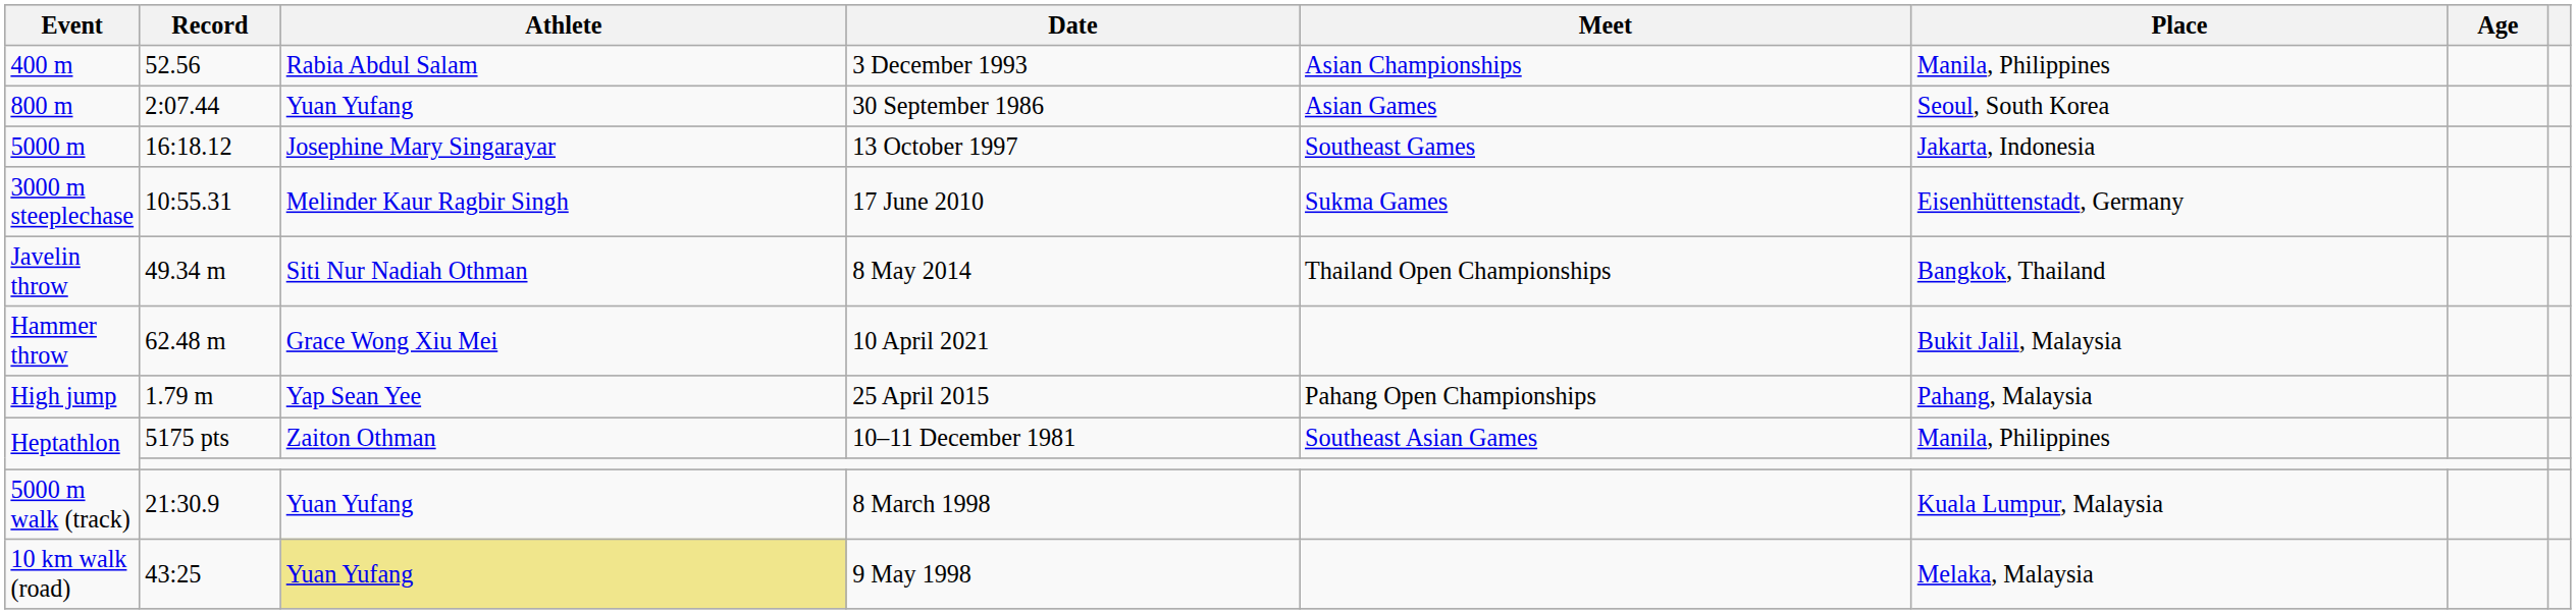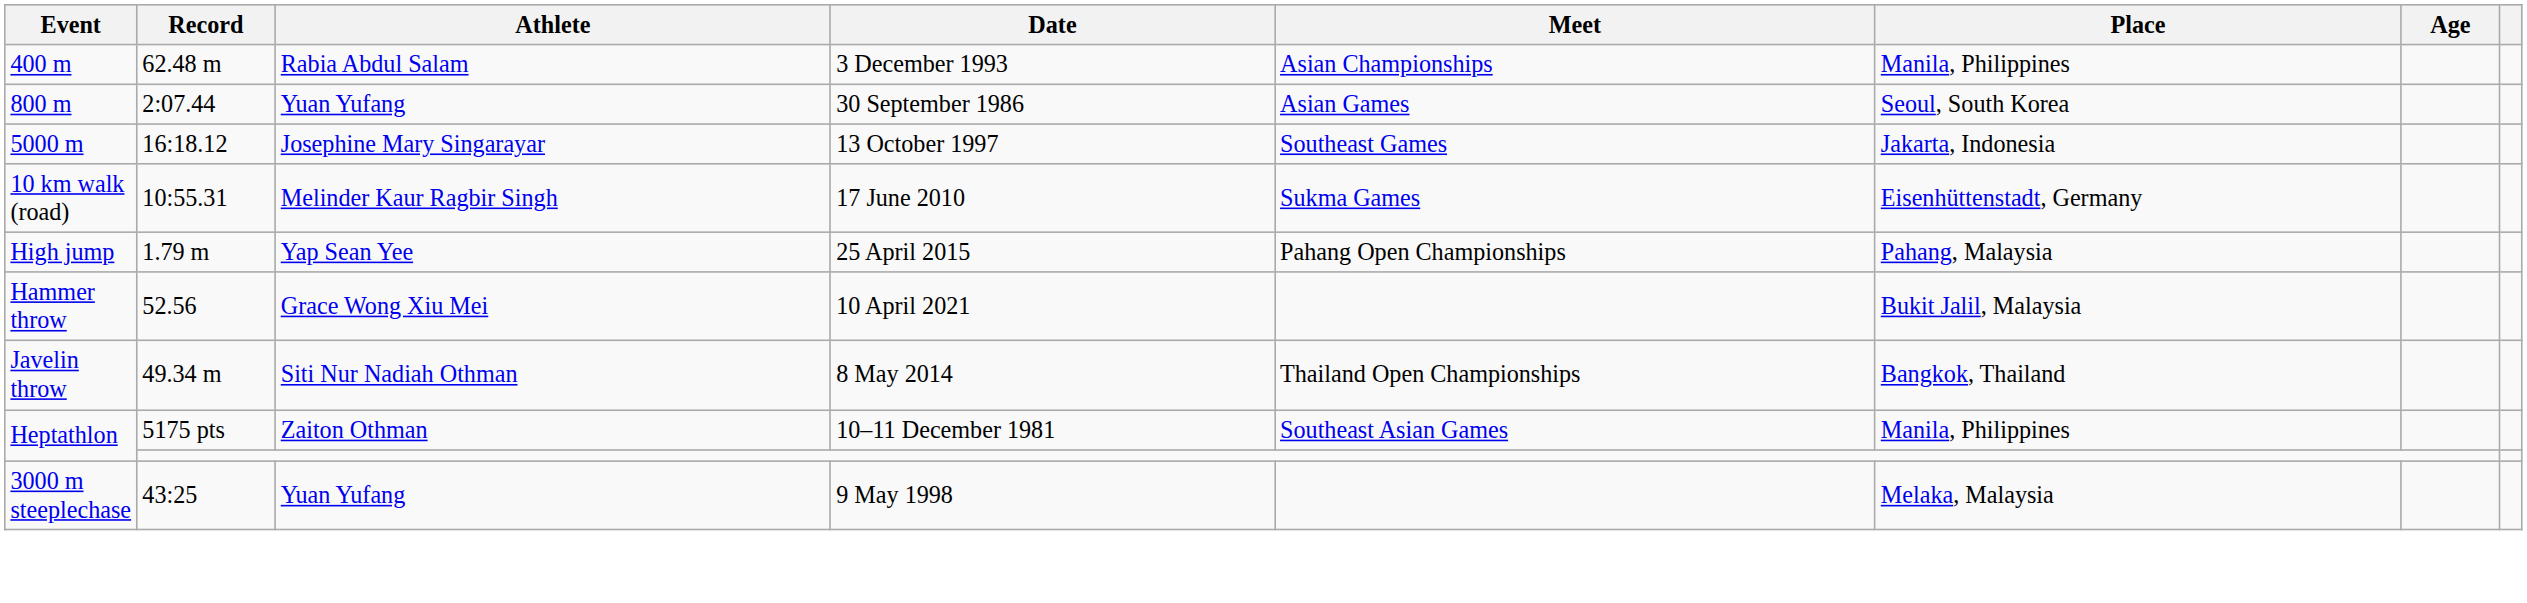3 December 1993 | Record: 52.56 -> 62.48 m
17 June 2010 | Event: 3000 m steeplechase -> 10 km walk (road)
rows swapped: 25 April 2015 <-> 8 May 2014
10 April 2021 | Record: 62.48 m -> 52.56
- row: 5000 m walk (track) | 21:30.9 | Yuan Yufang | 8 March 1998 | Kuala Lumpur, Malaysia
9 May 1998 | Event: 10 km walk (road) -> 3000 m steeplechase
9 May 1998 | Athlete: khaki background -> no background
